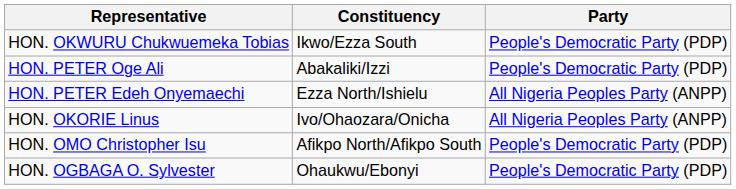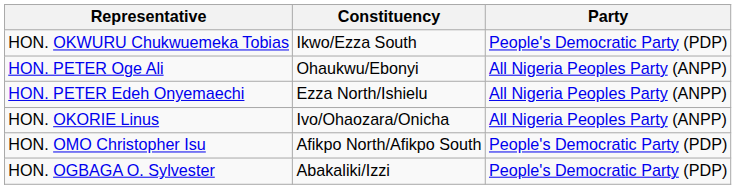HON. PETER Oge Ali | Constituency: Abakaliki/Izzi -> Ohaukwu/Ebonyi
HON. PETER Oge Ali | Party: People's Democratic Party (PDP) -> All Nigeria Peoples Party (ANPP)
HON. OGBAGA O. Sylvester | Constituency: Ohaukwu/Ebonyi -> Abakaliki/Izzi
